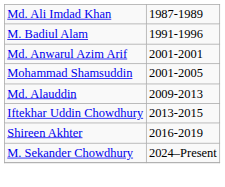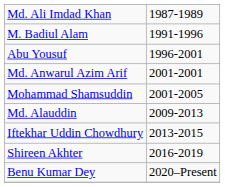+ row: Abu Yousuf | 1996-2001
+ row: Benu Kumar Dey | 2020–Present
- row: M. Sekander Chowdhury | 2024–Present
